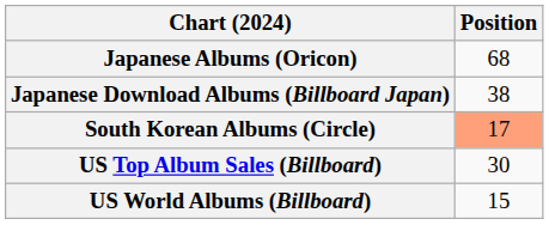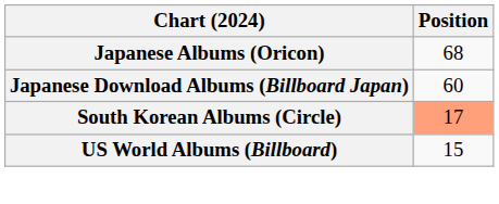Japanese Download Albums (Billboard Japan) | Position: 38 -> 60
- row: US Top Album Sales (Billboard) | 30
